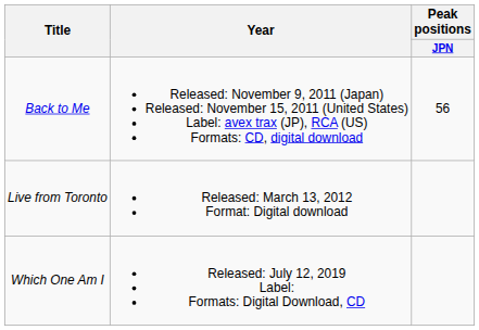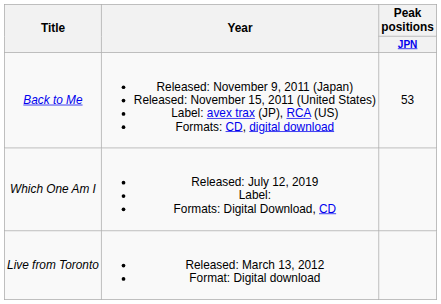Back to Me | Peak positions / JPN: 56 -> 53
rows swapped: Live from Toronto <-> Which One Am I
